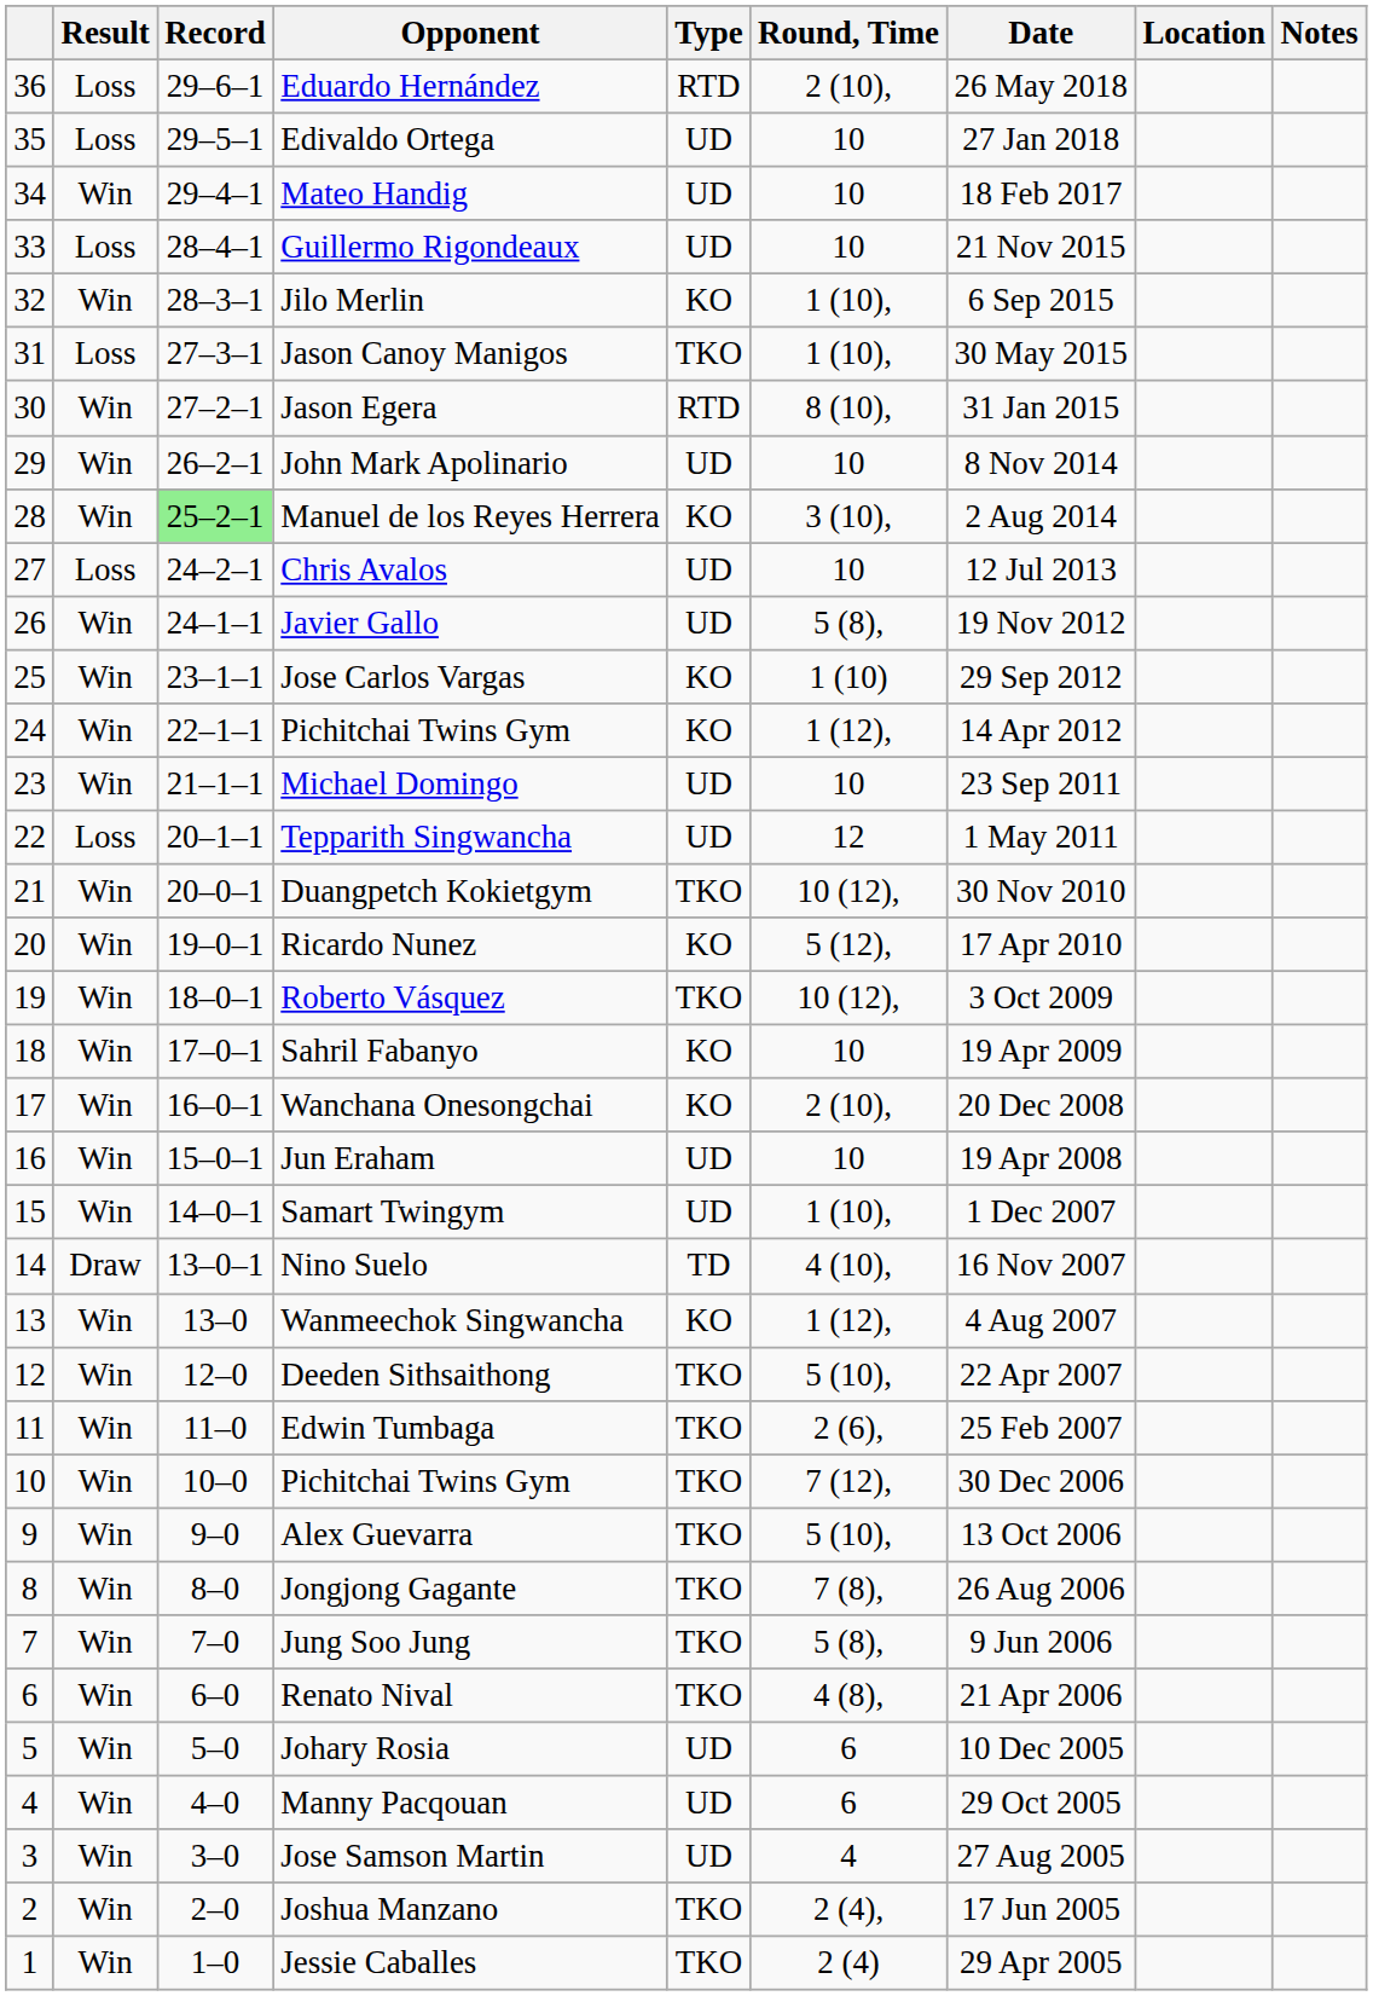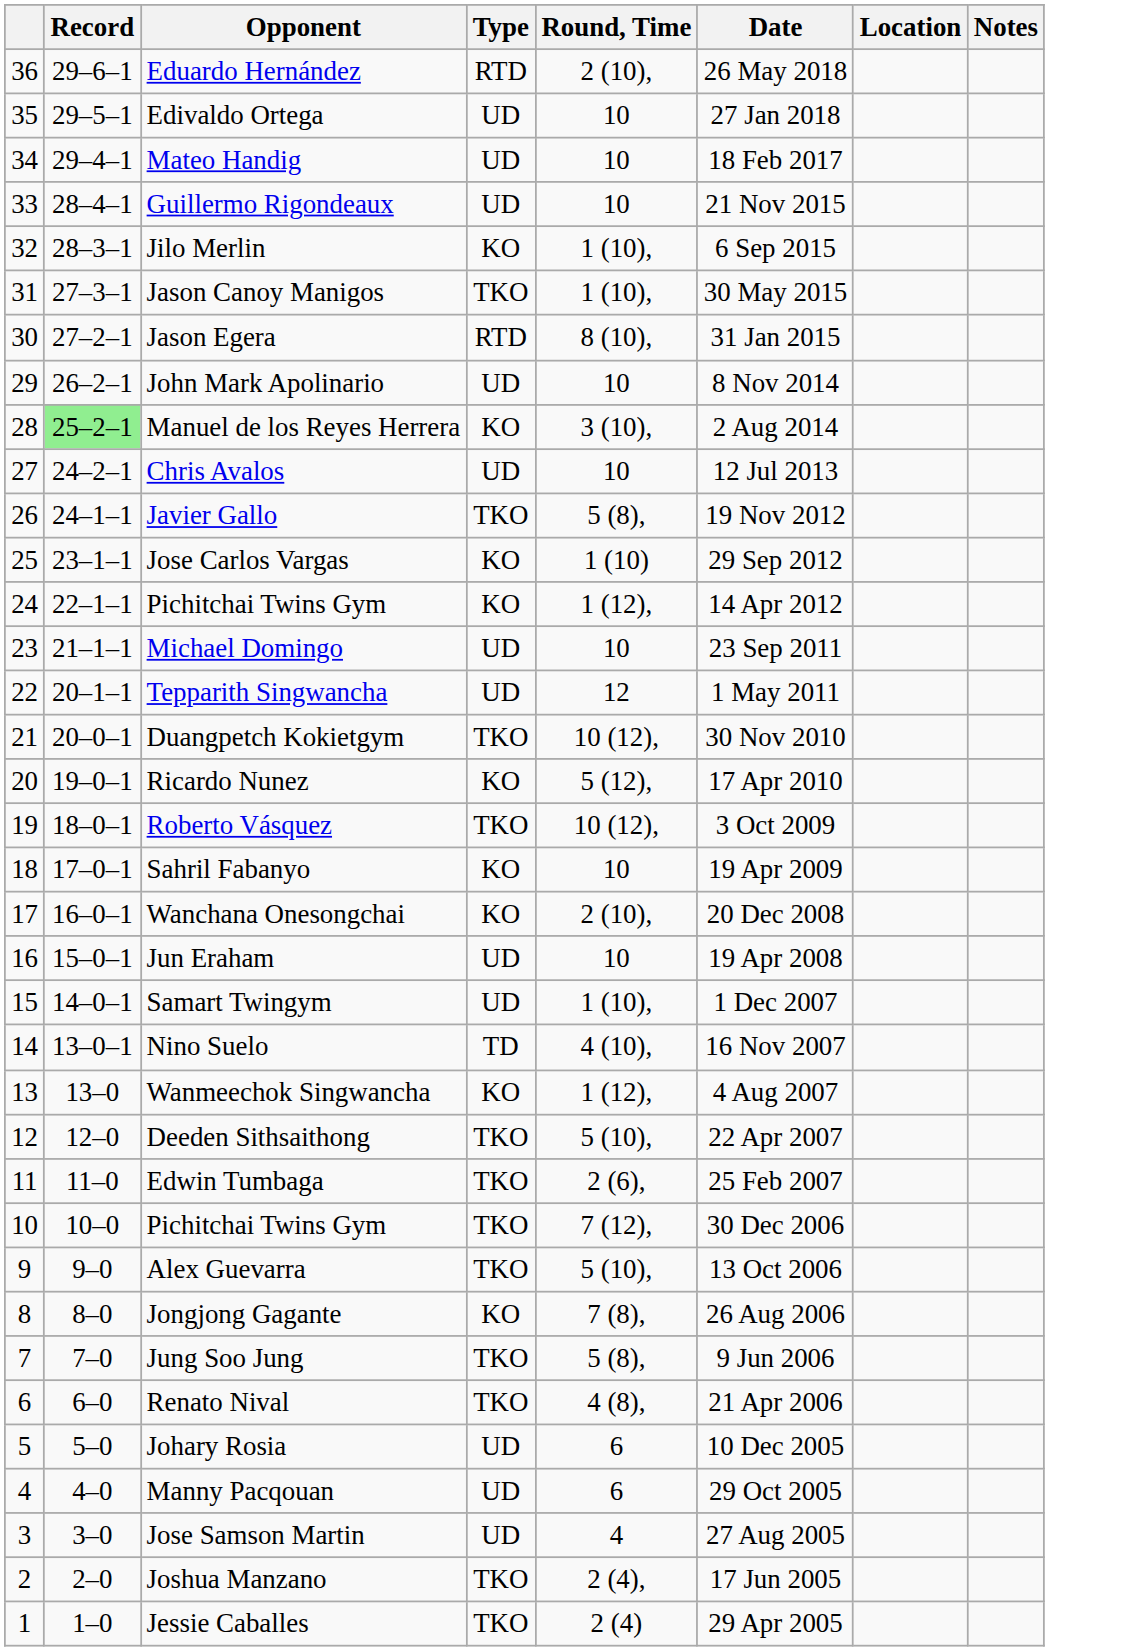- column: Result | Loss | Loss | Win | Loss | Win | Loss | Win | Win | Win | Loss | Win | Win | Win | Win | Loss | Win | Win | Win | Win | Win | Win | Win | Draw | Win | Win | Win | Win | Win | Win | Win | Win | Win | Win | Win | Win | Win
Javier Gallo | Type: UD -> TKO
Jongjong Gagante | Type: TKO -> KO
